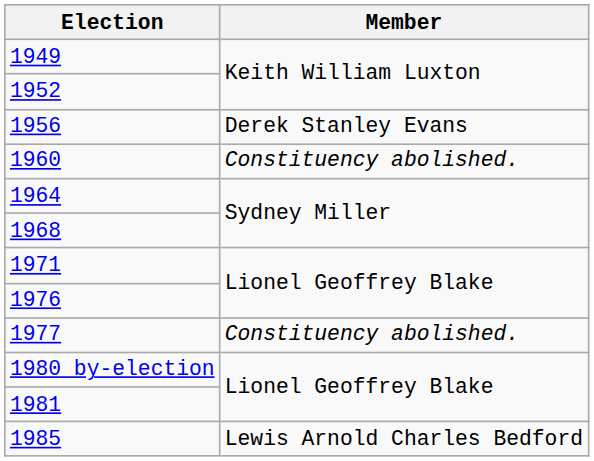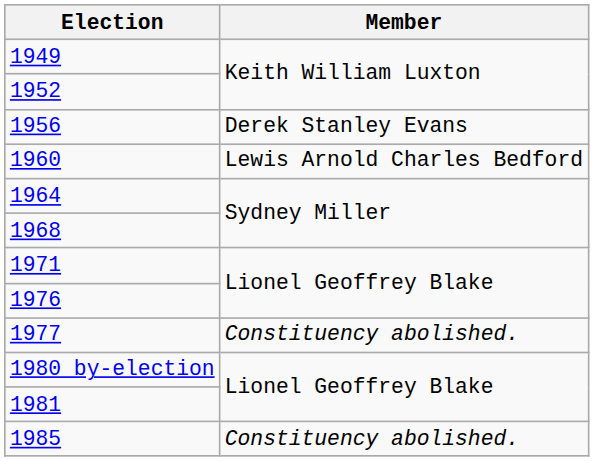1960 | Member: Constituency abolished. -> Lewis Arnold Charles Bedford
1985 | Member: Lewis Arnold Charles Bedford -> Constituency abolished.
